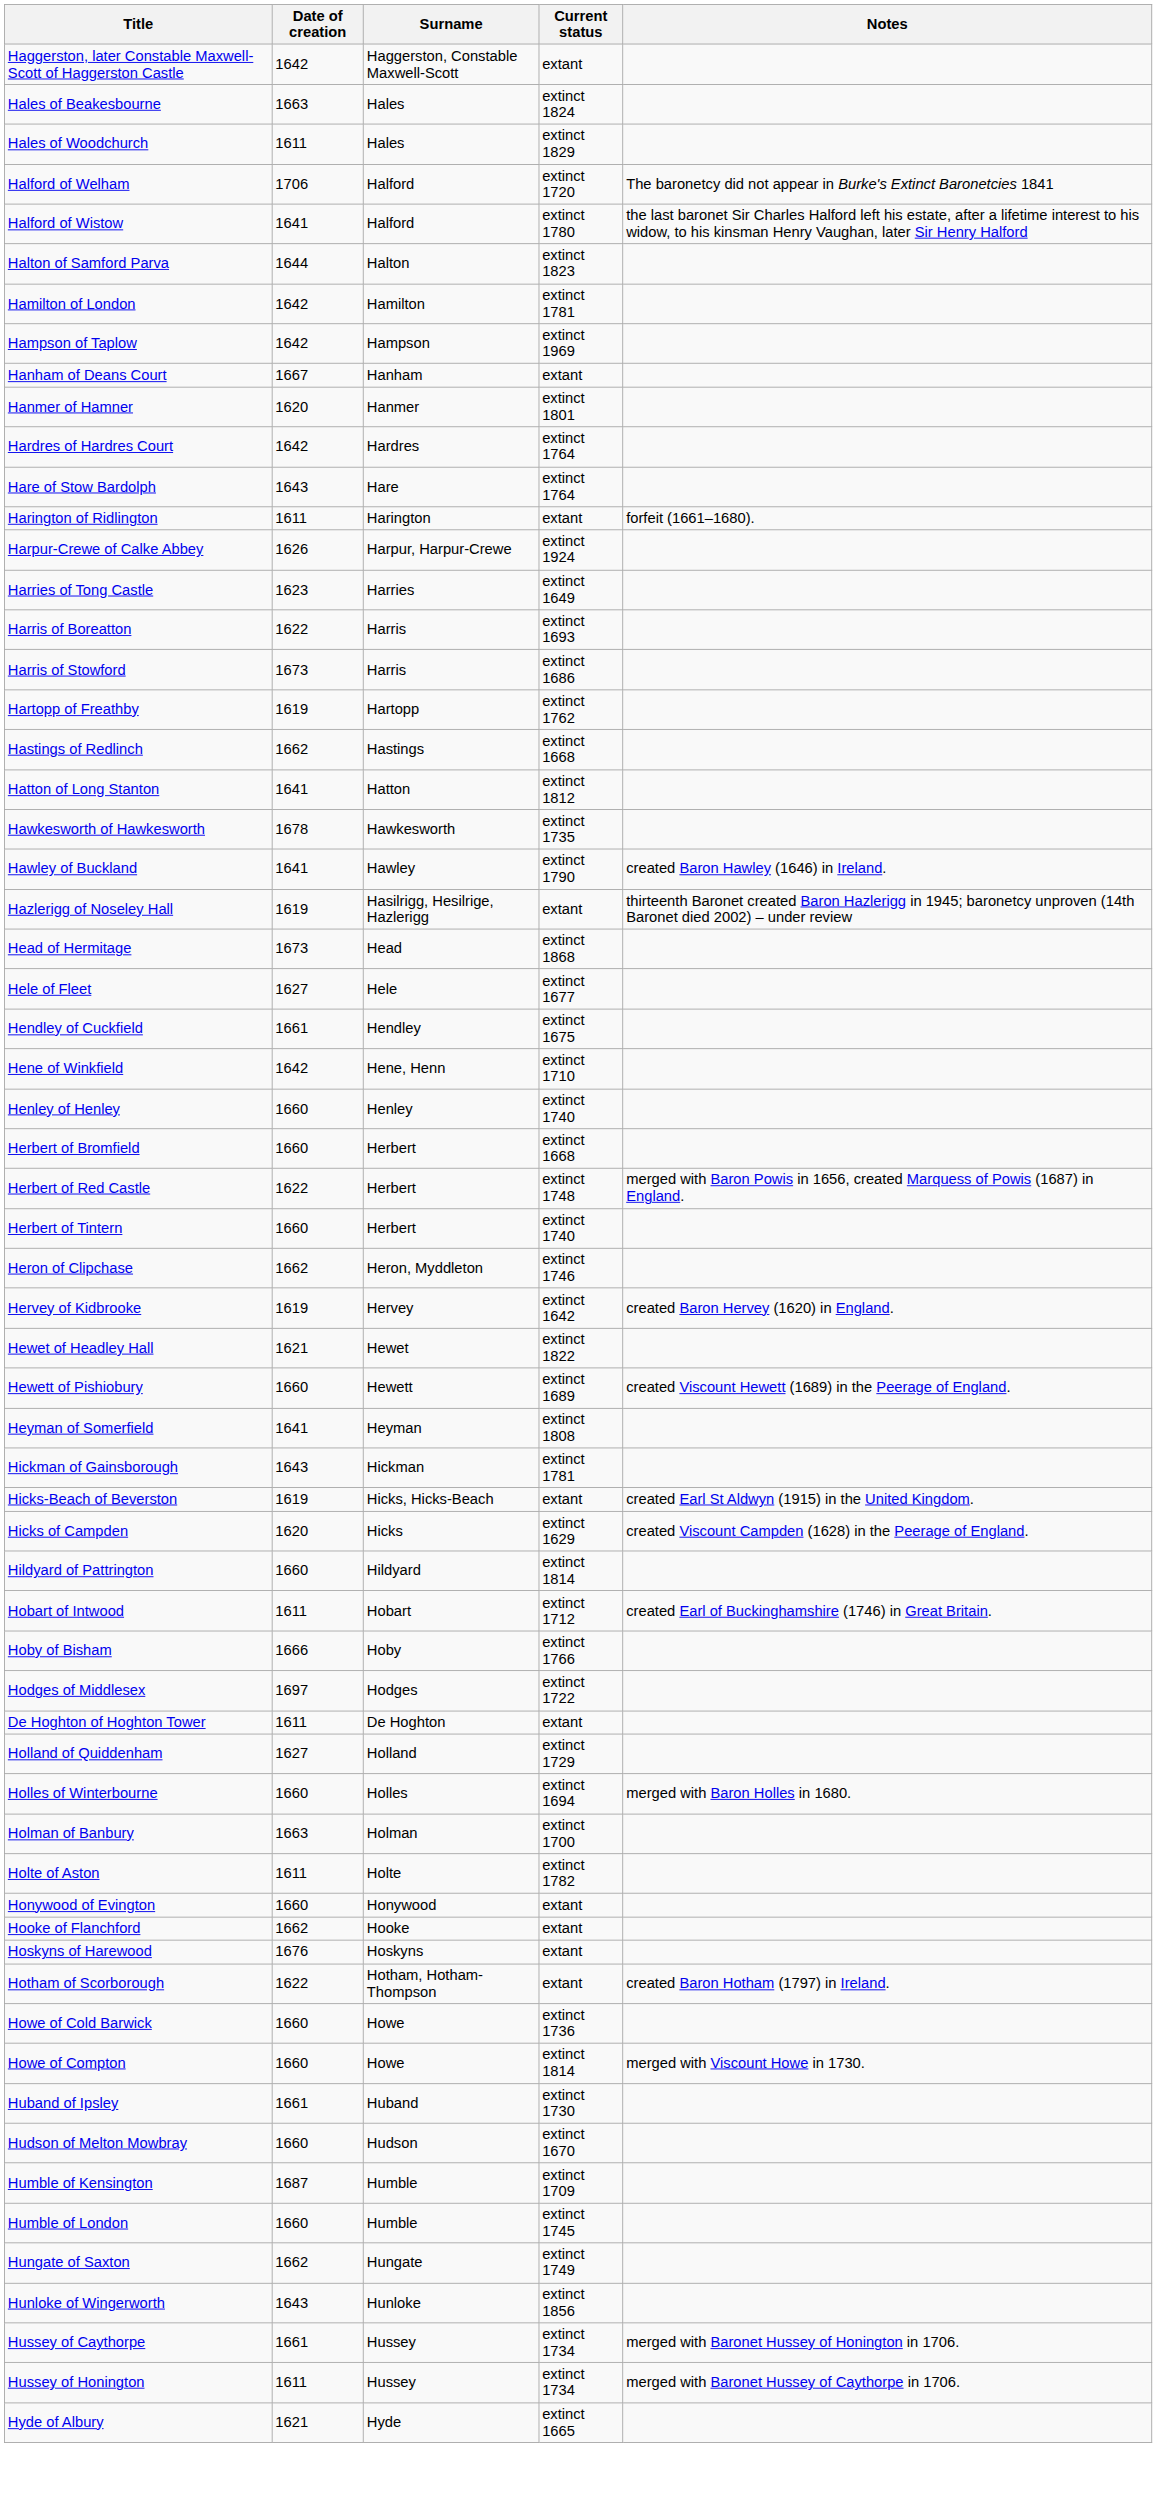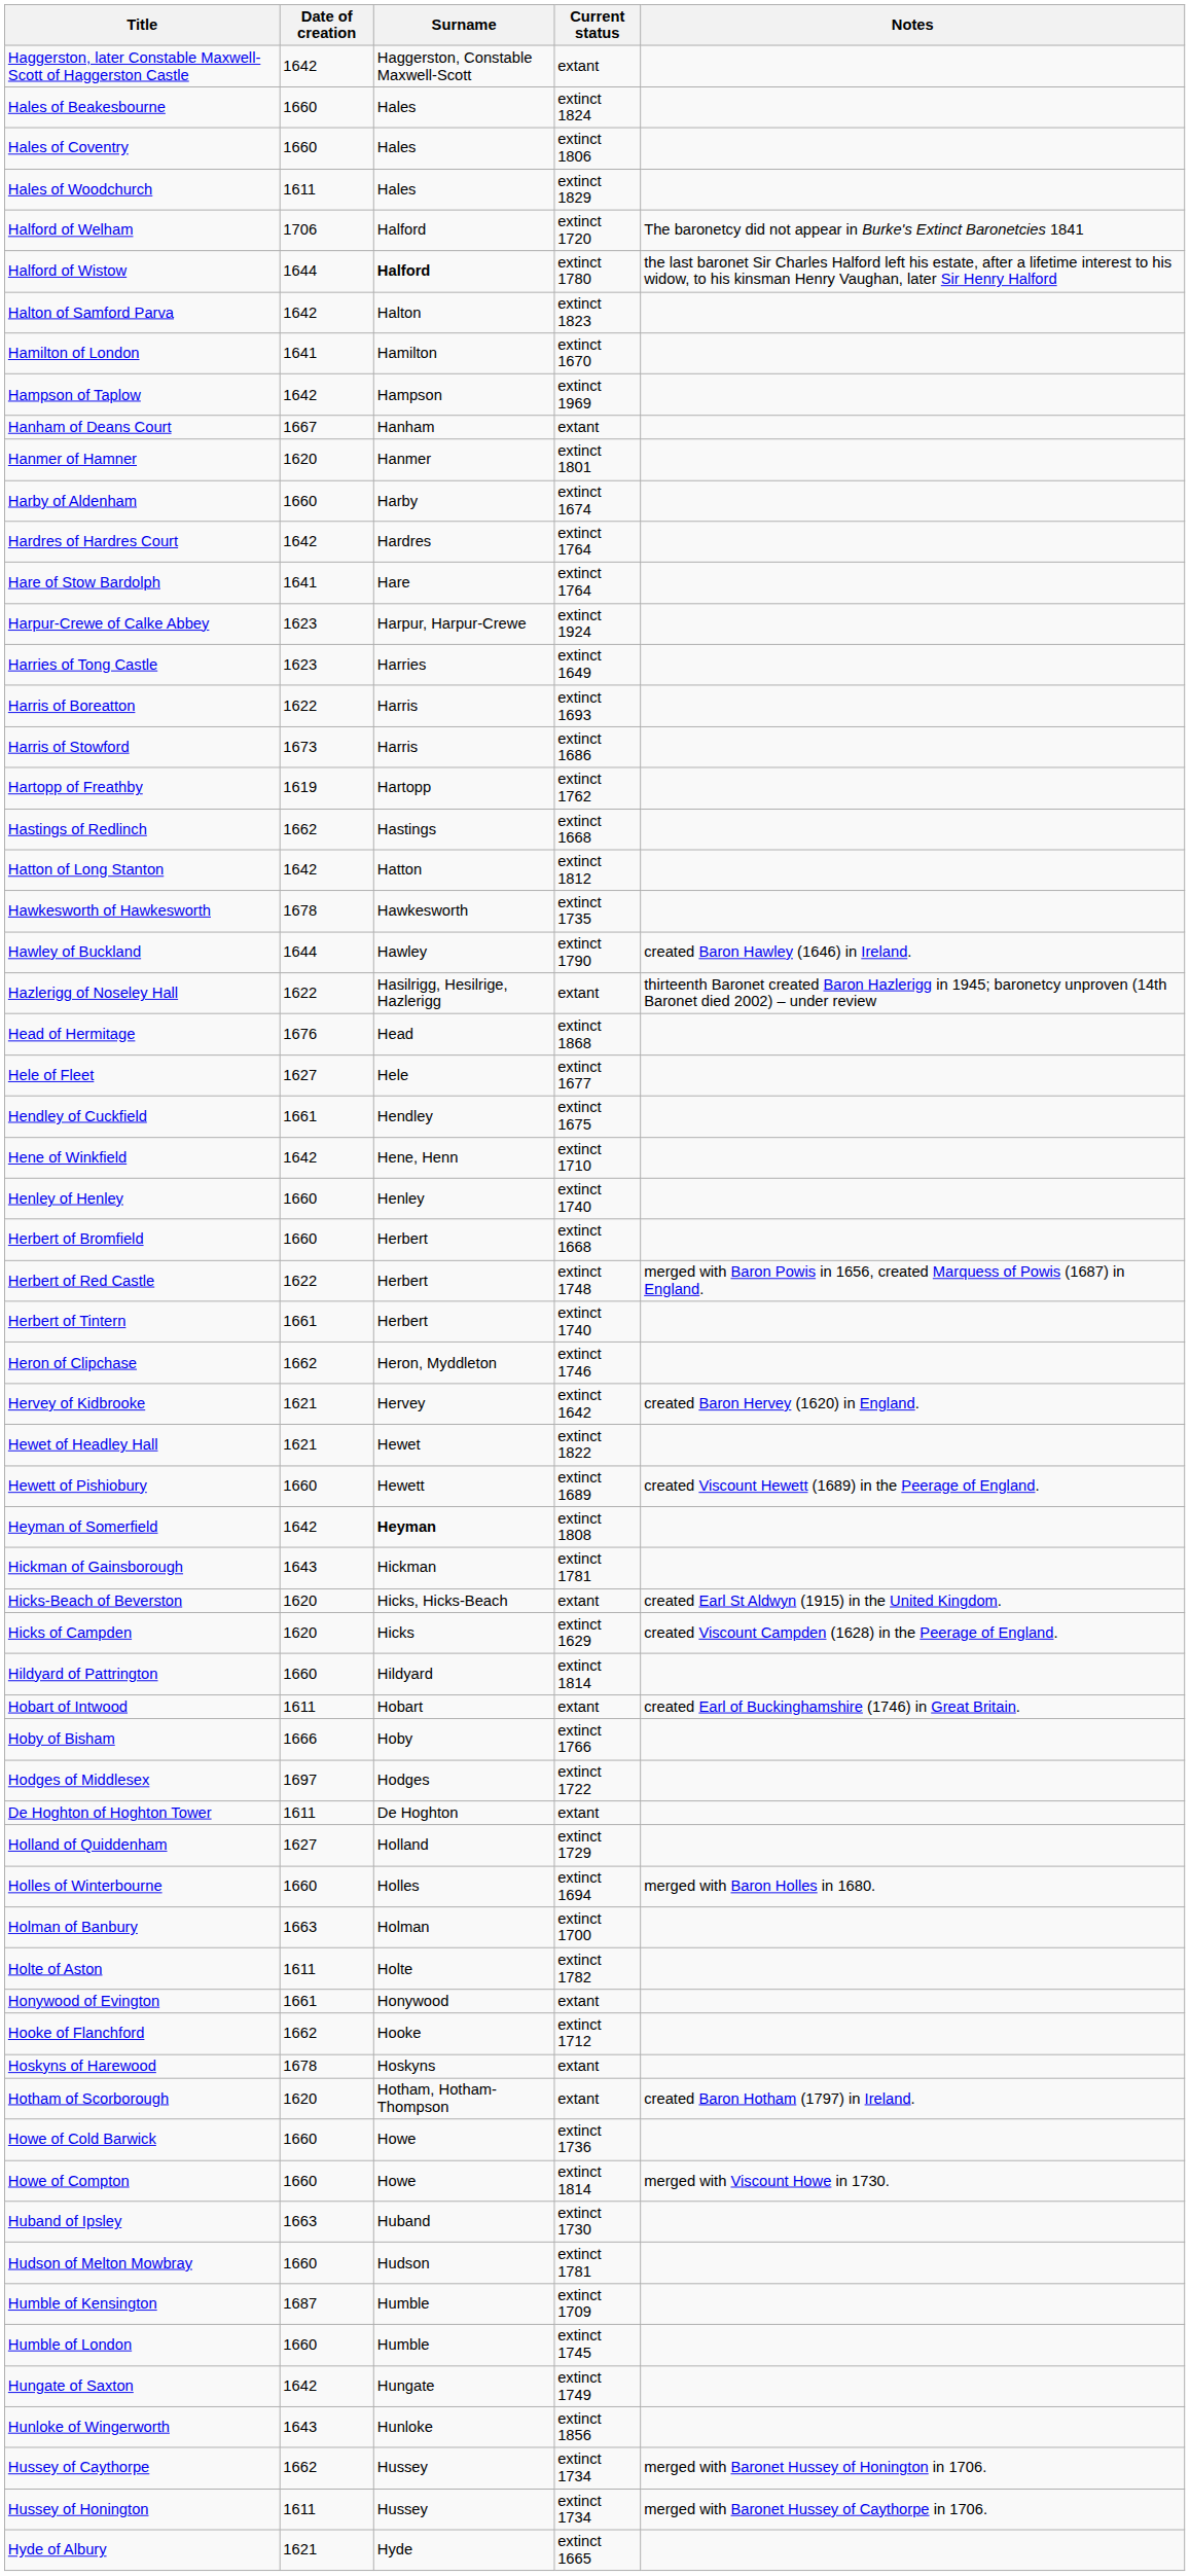Hales of Beakesbourne | Date of creation: 1663 -> 1660
+ row: Hales of Coventry | 1660 | Hales | extinct 1806
Halford of Wistow | Date of creation: 1641 -> 1644
Halford of Wistow | Surname: normal -> bold
Halton of Samford Parva | Date of creation: 1644 -> 1642
Hamilton of London | Date of creation: 1642 -> 1641
Hamilton of London | Current status: extinct 1781 -> extinct 1670
+ row: Harby of Aldenham | 1660 | Harby | extinct 1674
Hare of Stow Bardolph | Date of creation: 1643 -> 1641
- row: Harington of Ridlington | 1611 | Harington | extant | forfeit (1661–1680).
Harpur-Crewe of Calke Abbey | Date of creation: 1626 -> 1623
Hatton of Long Stanton | Date of creation: 1641 -> 1642
Hawley of Buckland | Date of creation: 1641 -> 1644
Hazlerigg of Noseley Hall | Date of creation: 1619 -> 1622
Head of Hermitage | Date of creation: 1673 -> 1676
Herbert of Tintern | Date of creation: 1660 -> 1661
Hervey of Kidbrooke | Date of creation: 1619 -> 1621
Heyman of Somerfield | Date of creation: 1641 -> 1642
Heyman of Somerfield | Surname: normal -> bold
Hicks-Beach of Beverston | Date of creation: 1619 -> 1620
Hobart of Intwood | Current status: extinct 1712 -> extant
Honywood of Evington | Date of creation: 1660 -> 1661
Hooke of Flanchford | Current status: extant -> extinct 1712
Hoskyns of Harewood | Date of creation: 1676 -> 1678
Hotham of Scorborough | Date of creation: 1622 -> 1620
Huband of Ipsley | Date of creation: 1661 -> 1663
Hudson of Melton Mowbray | Current status: extinct 1670 -> extinct 1781
Hungate of Saxton | Date of creation: 1662 -> 1642
Hussey of Caythorpe | Date of creation: 1661 -> 1662
